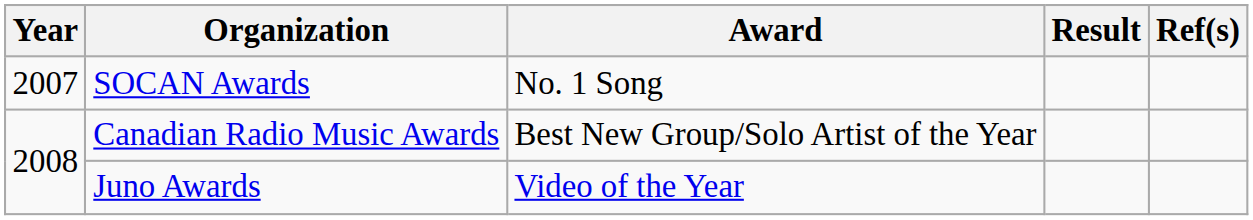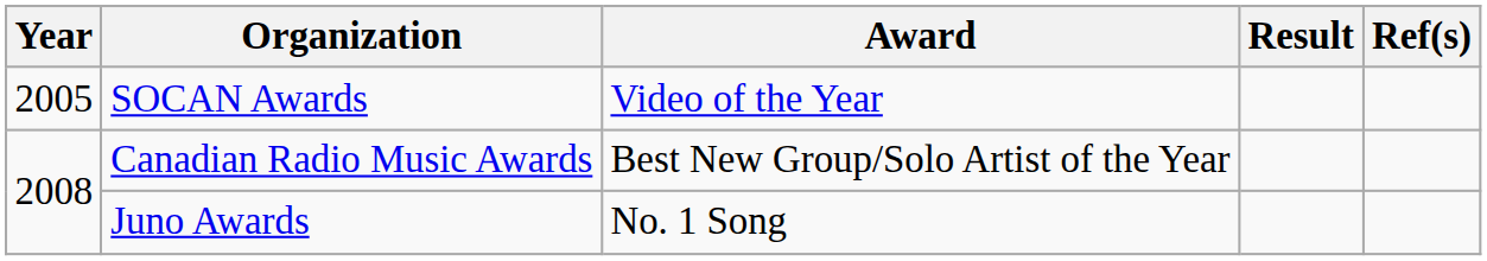SOCAN Awards | Year: 2007 -> 2005
SOCAN Awards | Award: No. 1 Song -> Video of the Year
Juno Awards | Award: Video of the Year -> No. 1 Song
